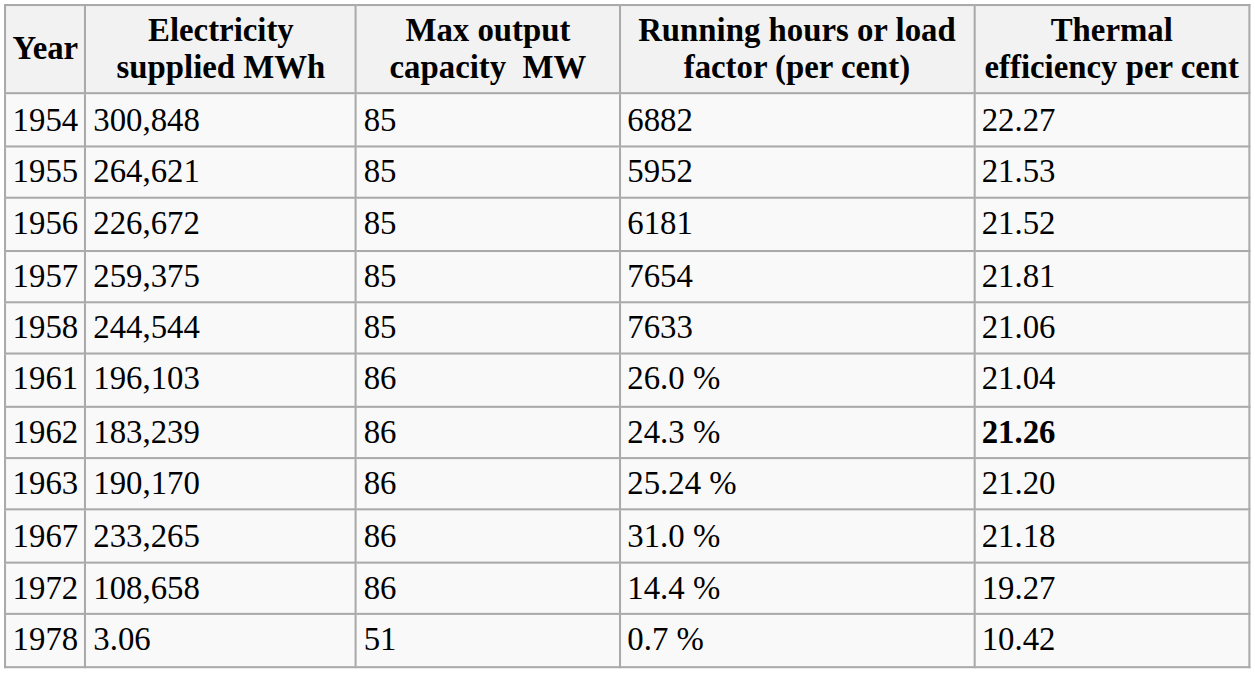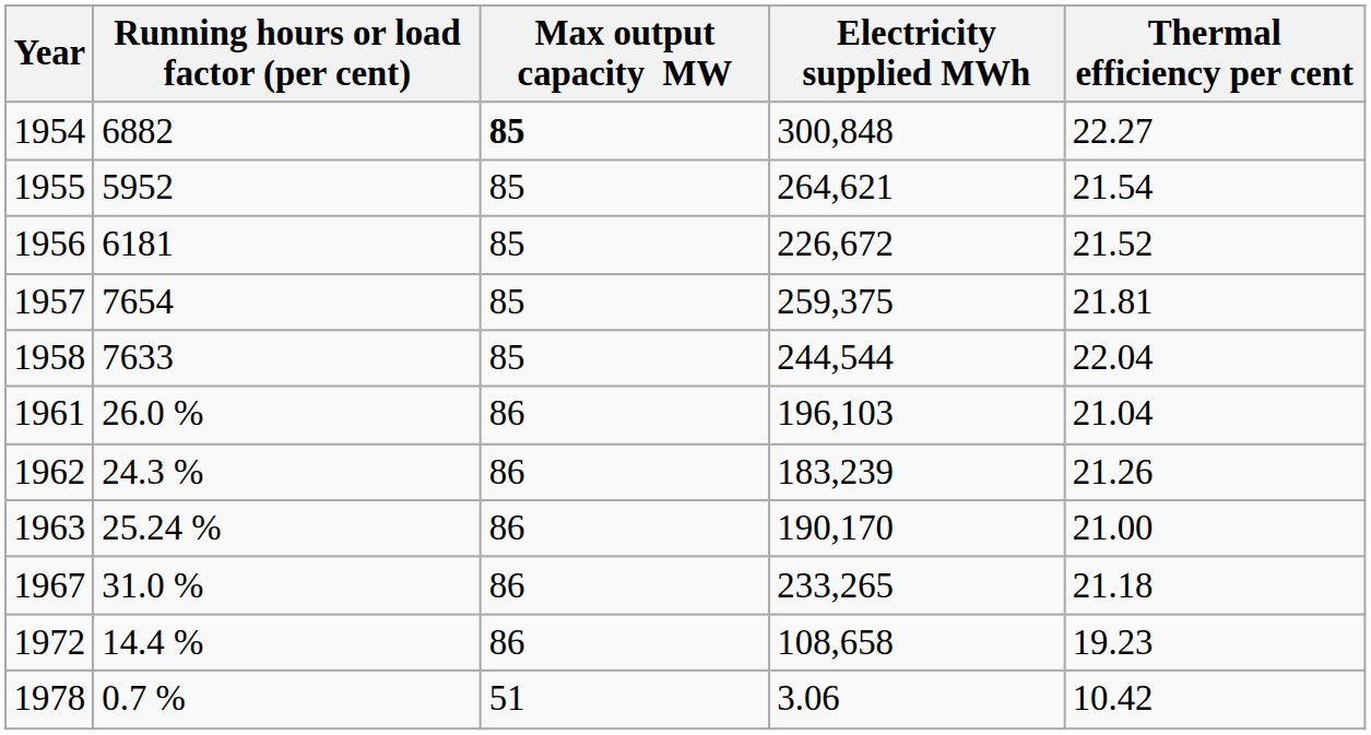columns swapped: Running hours or load factor (per cent) <-> Electricity supplied MWh
1954 | Max output capacity MW: normal -> bold
1955 | Thermal efficiency per cent: 21.53 -> 21.54
1958 | Thermal efficiency per cent: 21.06 -> 22.04
1962 | Thermal efficiency per cent: bold -> normal
1963 | Thermal efficiency per cent: 21.20 -> 21.00
1972 | Thermal efficiency per cent: 19.27 -> 19.23
